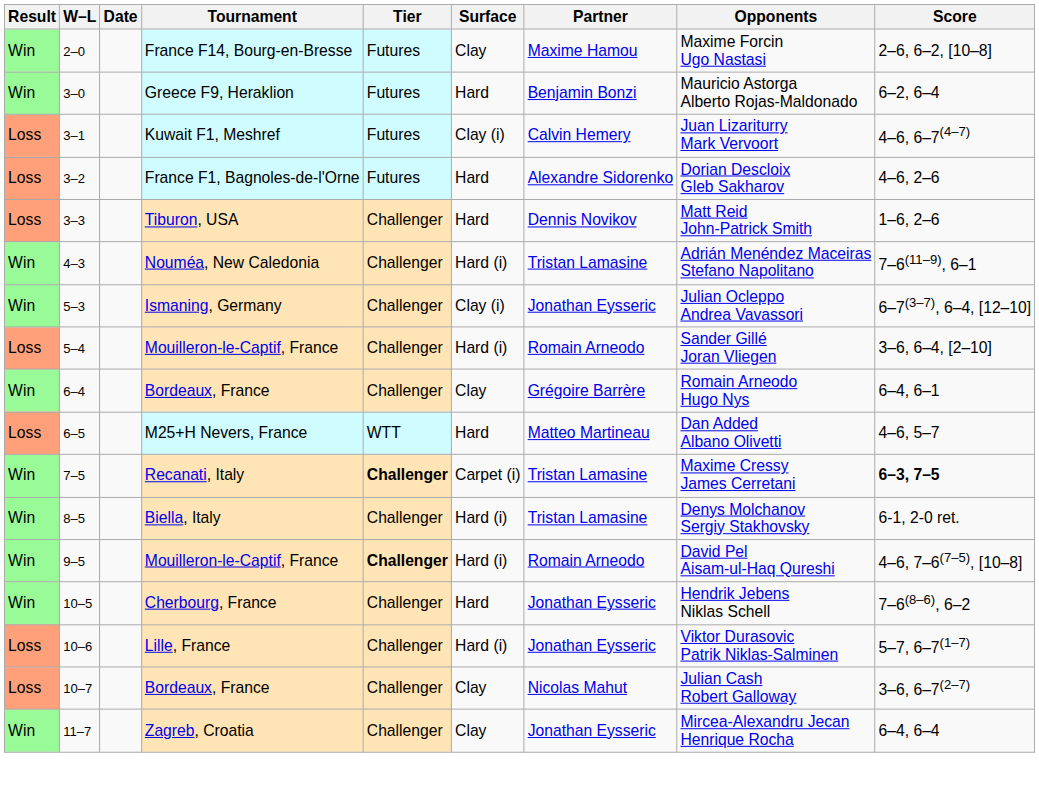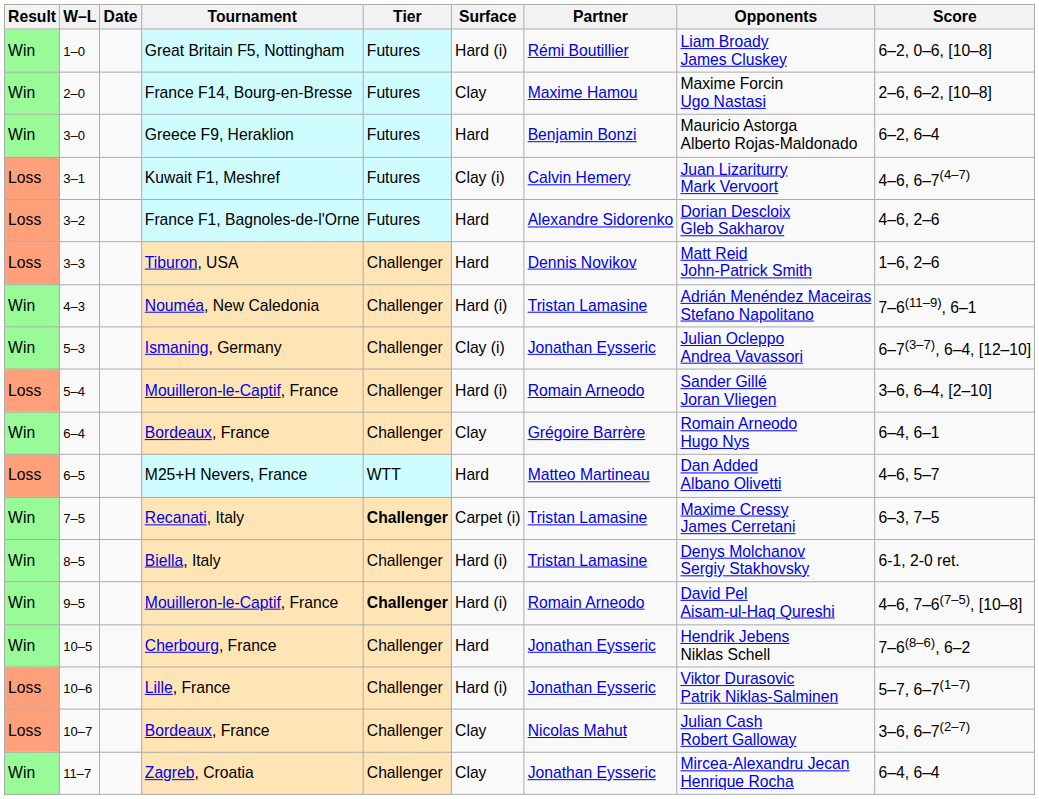+ row: Win | 1–0 | Great Britain F5, Nottingham | Futures | Hard (i) | Rémi Boutillier | Liam Broady James Cluskey | 6–2, 0–6, [10–8]
7–5 | Score: bold -> normal
